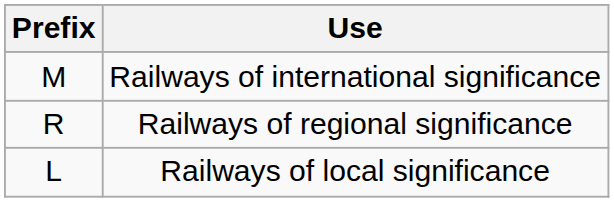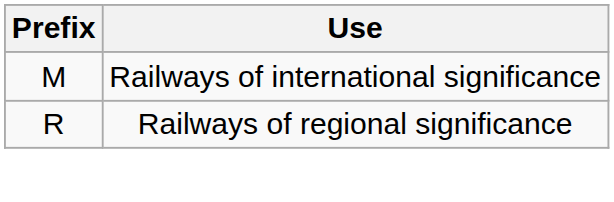- row: L | Railways of local significance
